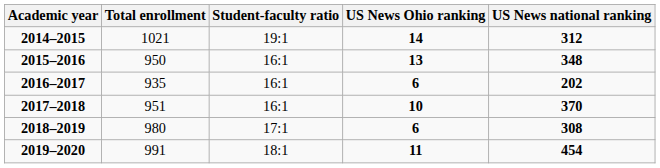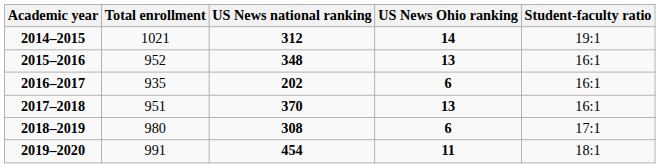columns swapped: Student-faculty ratio <-> US News national ranking
2015–2016 | Total enrollment: 950 -> 952
2017–2018 | US News Ohio ranking: 10 -> 13
